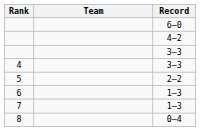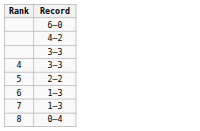- column: Team
